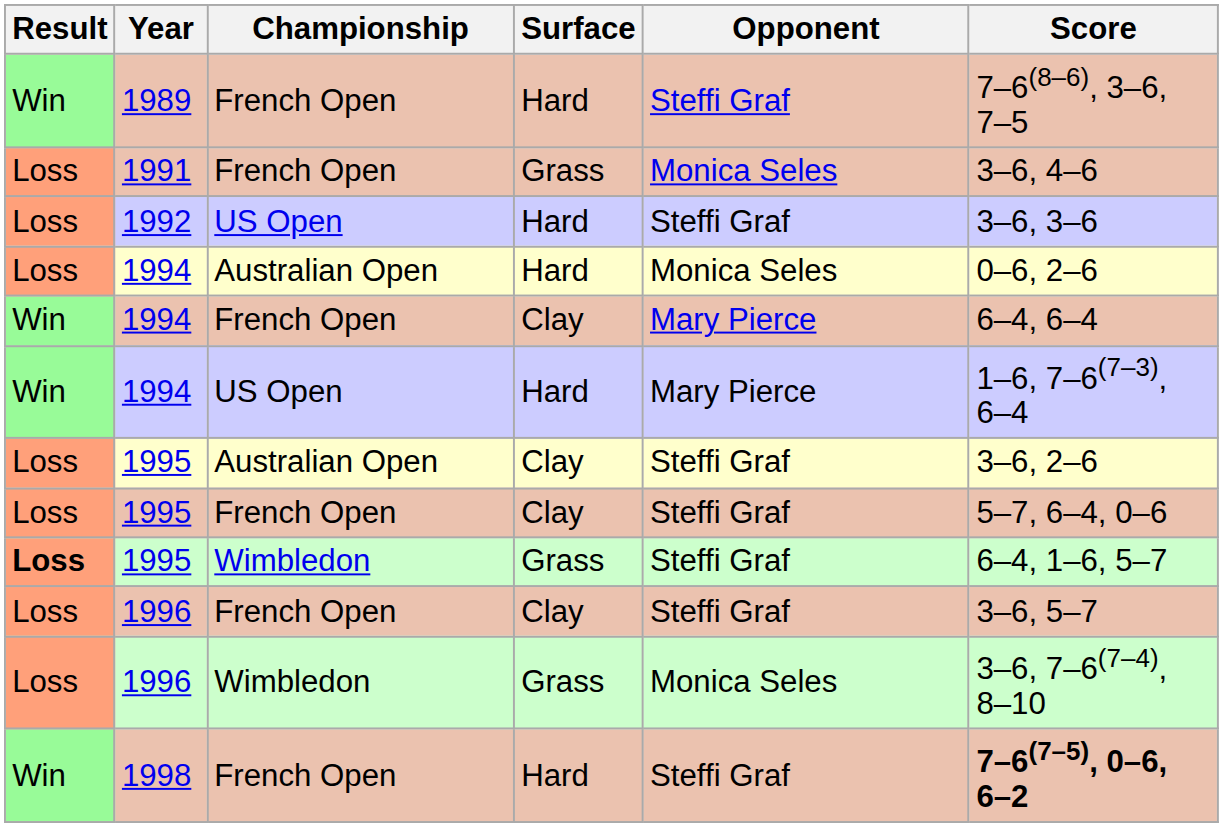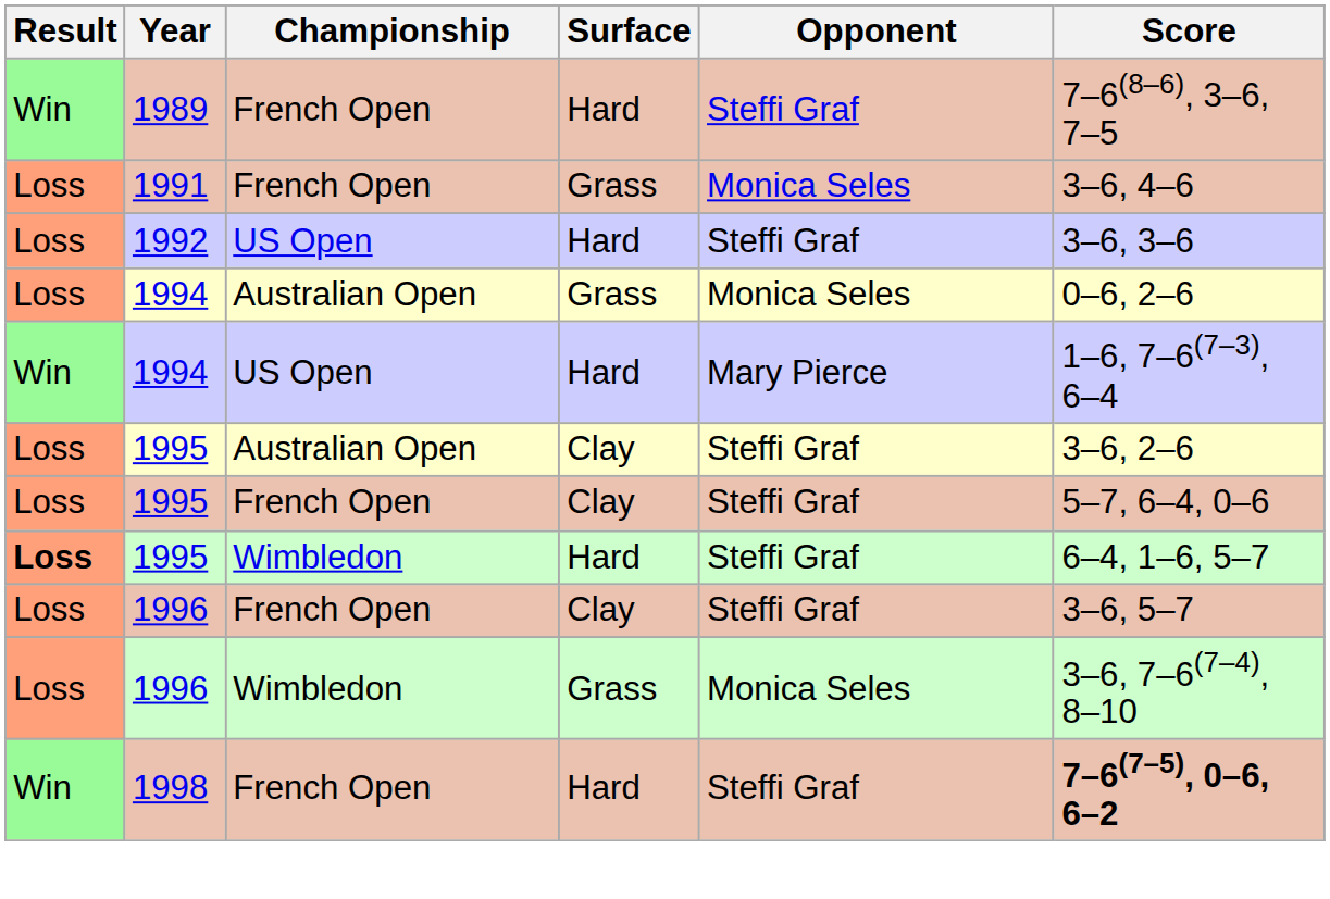1994 / Australian Open | Surface: Hard -> Grass
- row: Win | 1994 | French Open | Clay | Mary Pierce | 6–4, 6–4
1995 / Wimbledon | Surface: Grass -> Hard
